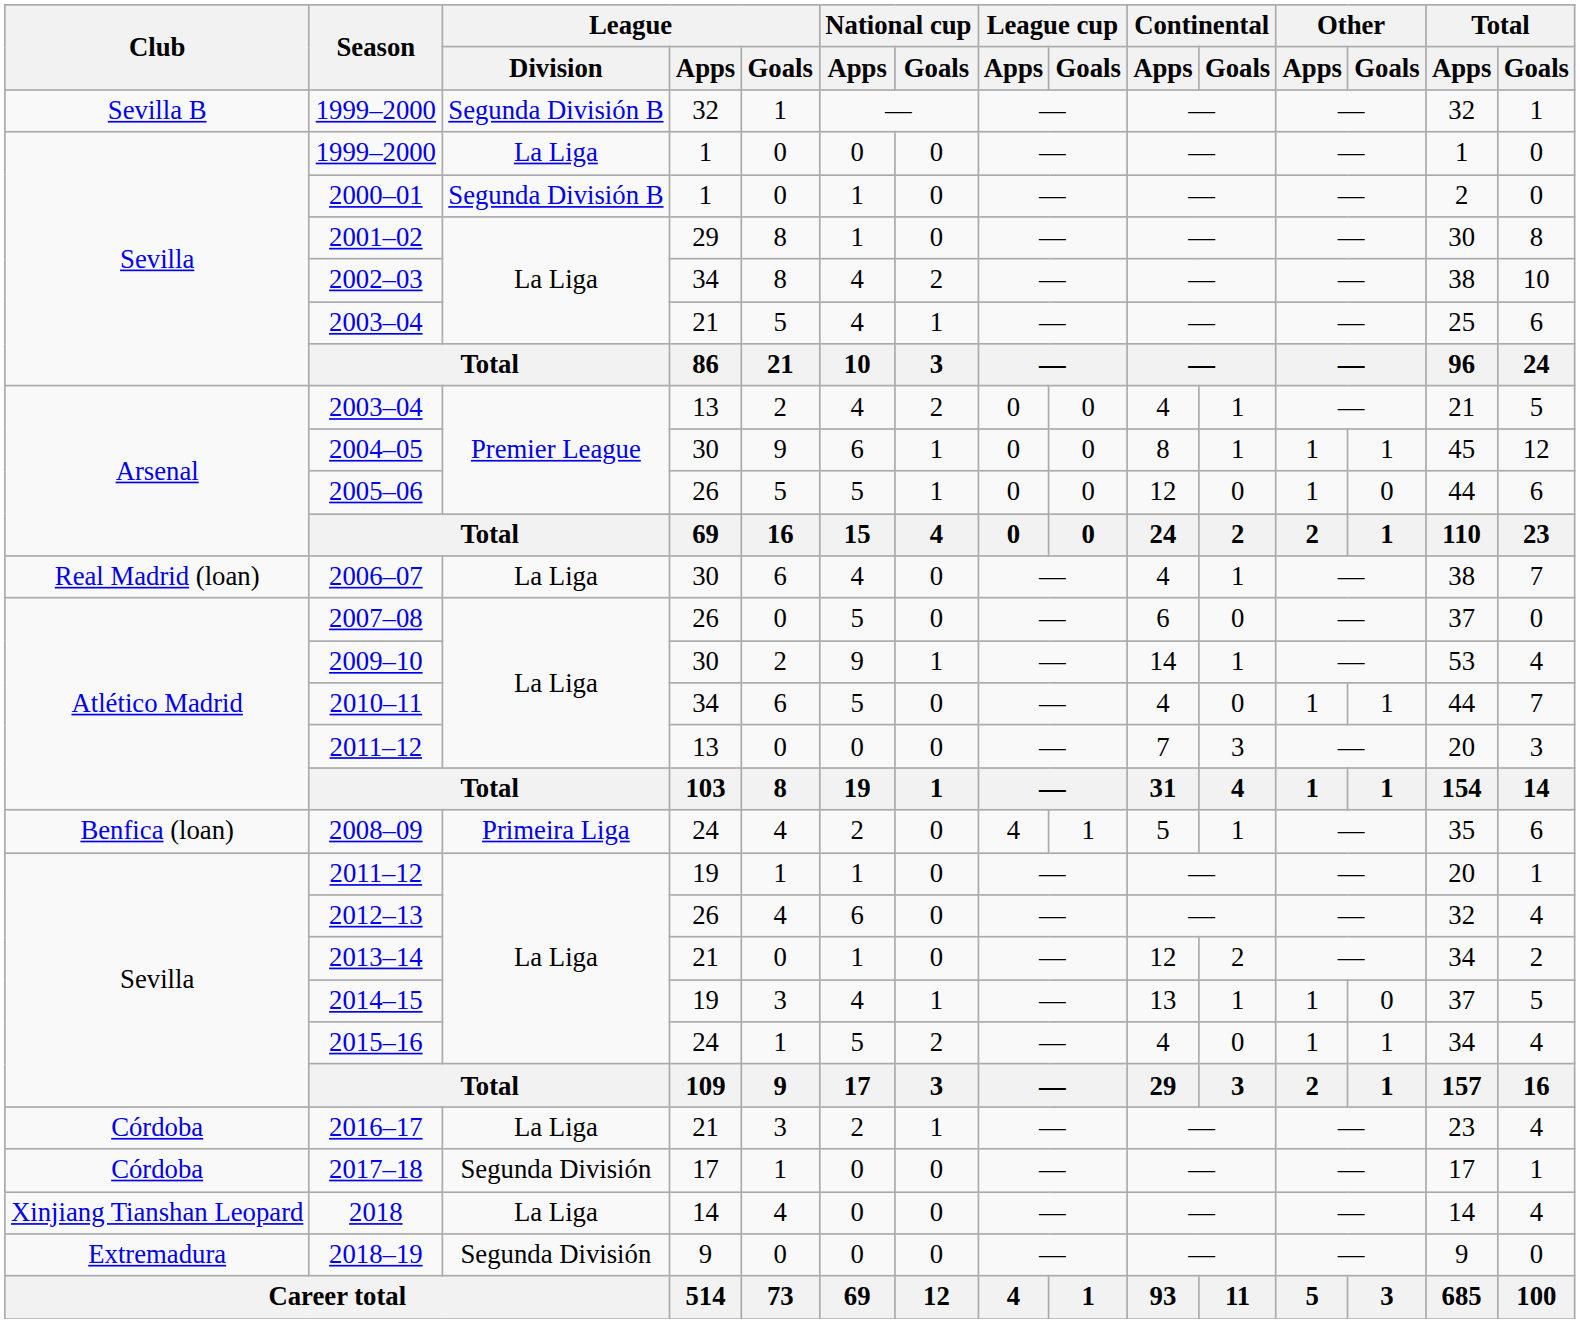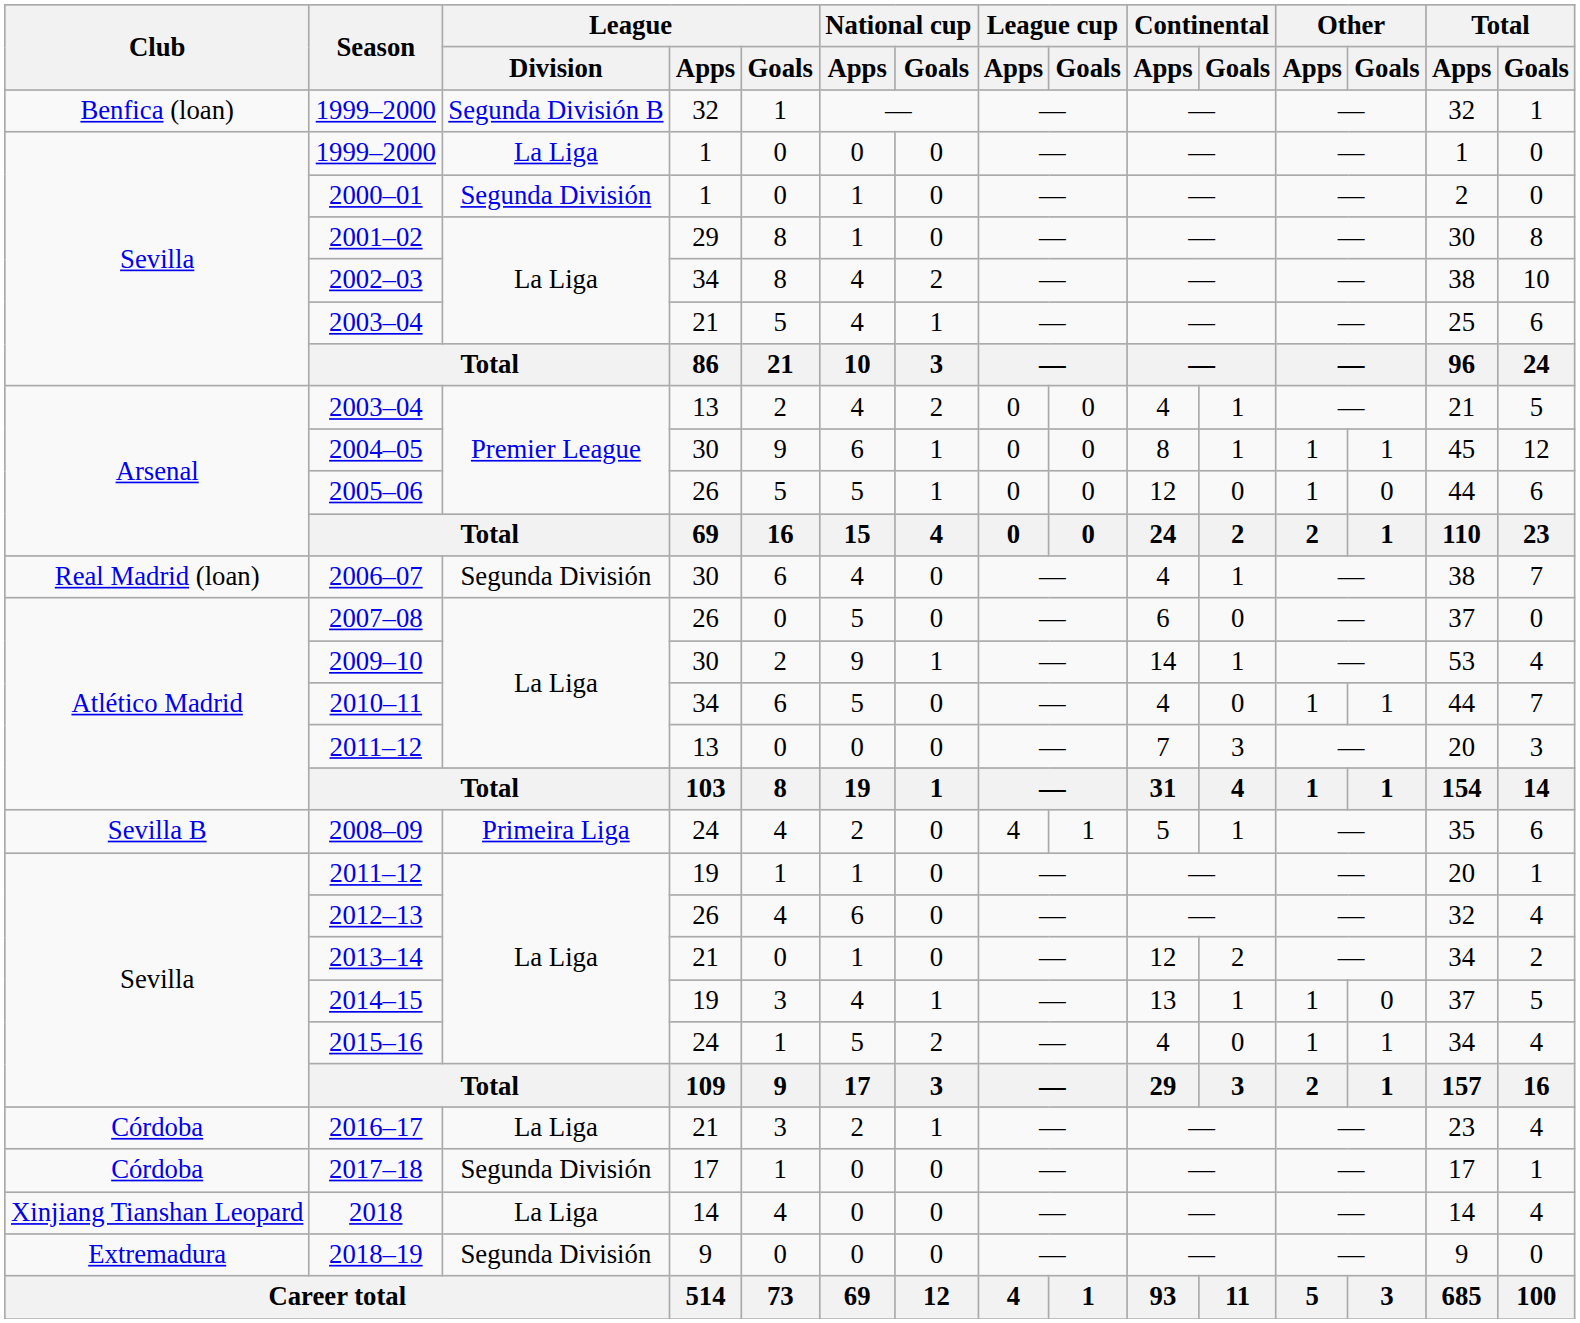1999–2000 / 32 | Club: Sevilla B -> Benfica (loan)
2000–01 | League / Division: Segunda División B -> Segunda División
2006–07 | League / Division: La Liga -> Segunda División
2008–09 | Club: Benfica (loan) -> Sevilla B
